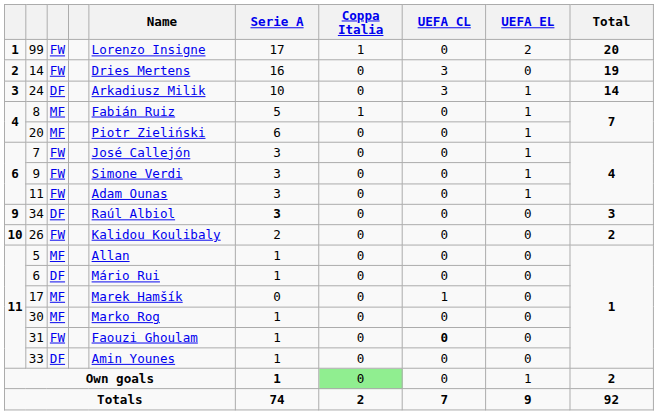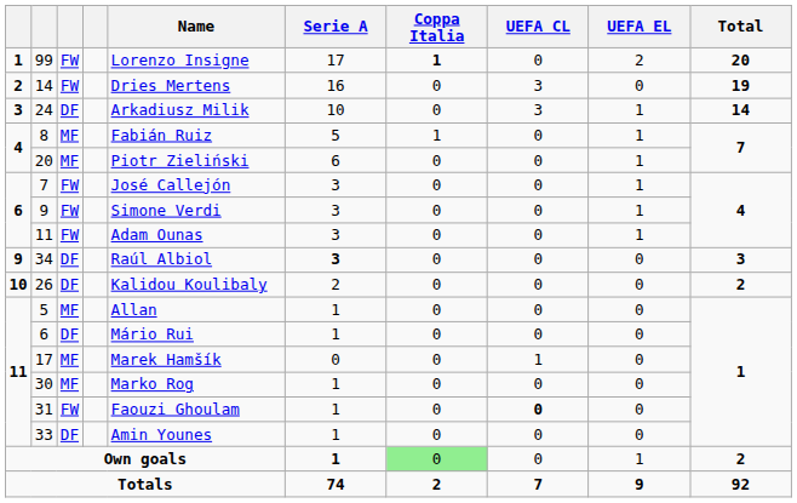99 | Coppa Italia: normal -> bold
26 | column 3: FW -> DF
